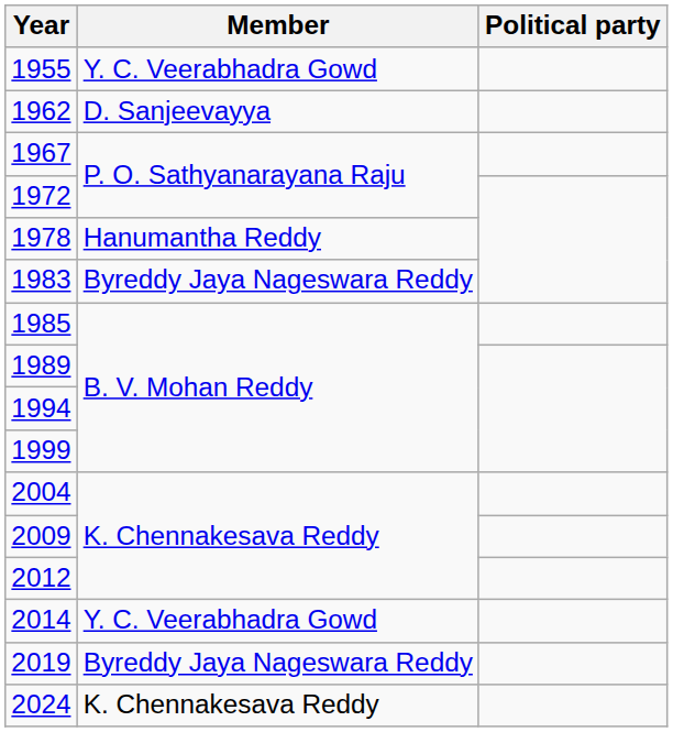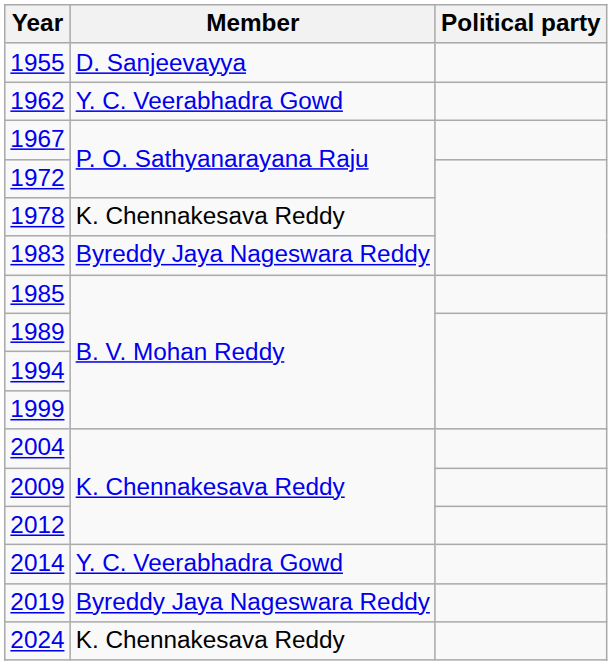1955 | Member: Y. C. Veerabhadra Gowd -> D. Sanjeevayya
1962 | Member: D. Sanjeevayya -> Y. C. Veerabhadra Gowd
1978 | Member: Hanumantha Reddy -> K. Chennakesava Reddy
